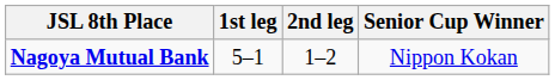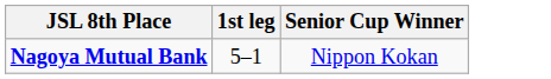- column: 2nd leg | 1–2
